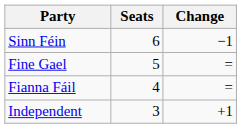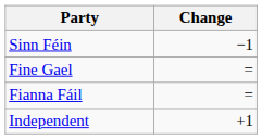- column: Seats | 6 | 5 | 4 | 3
